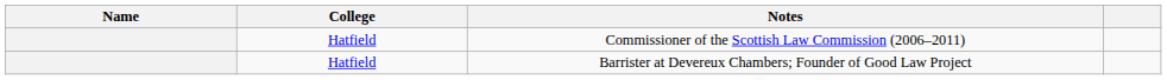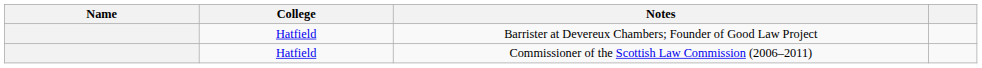rows swapped: Commissioner of the Scottish Law Commission (2006–2011) <-> Barrister at Devereux Chambers; Founder of Good Law Project
